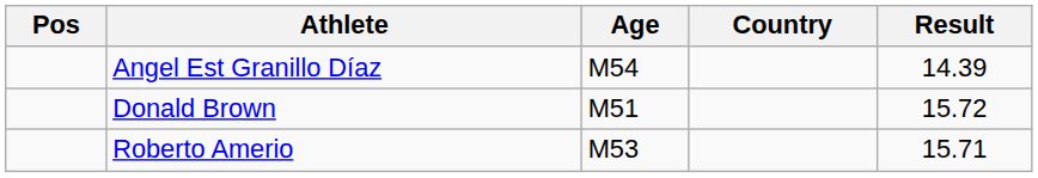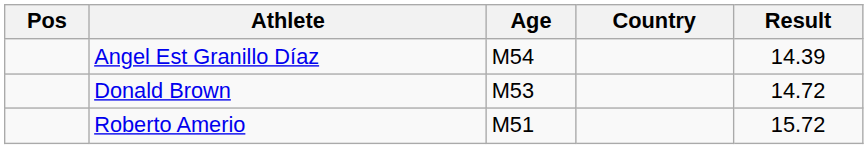Donald Brown | Age: M51 -> M53
Donald Brown | Result: 15.72 -> 14.72
Roberto Amerio | Age: M53 -> M51
Roberto Amerio | Result: 15.71 -> 15.72
